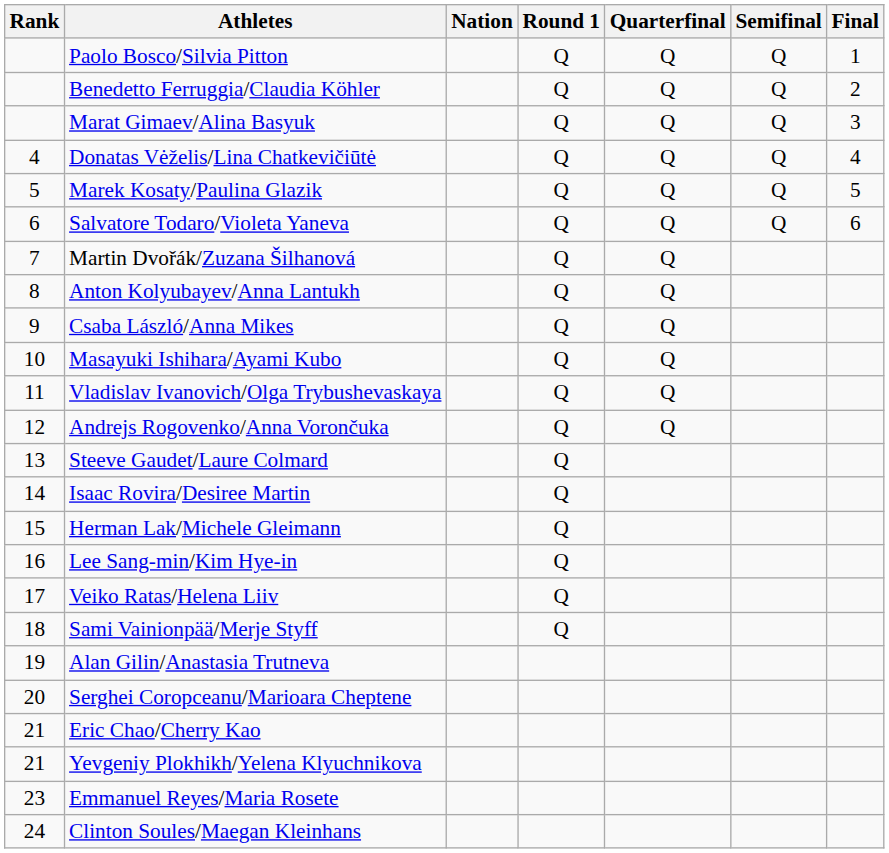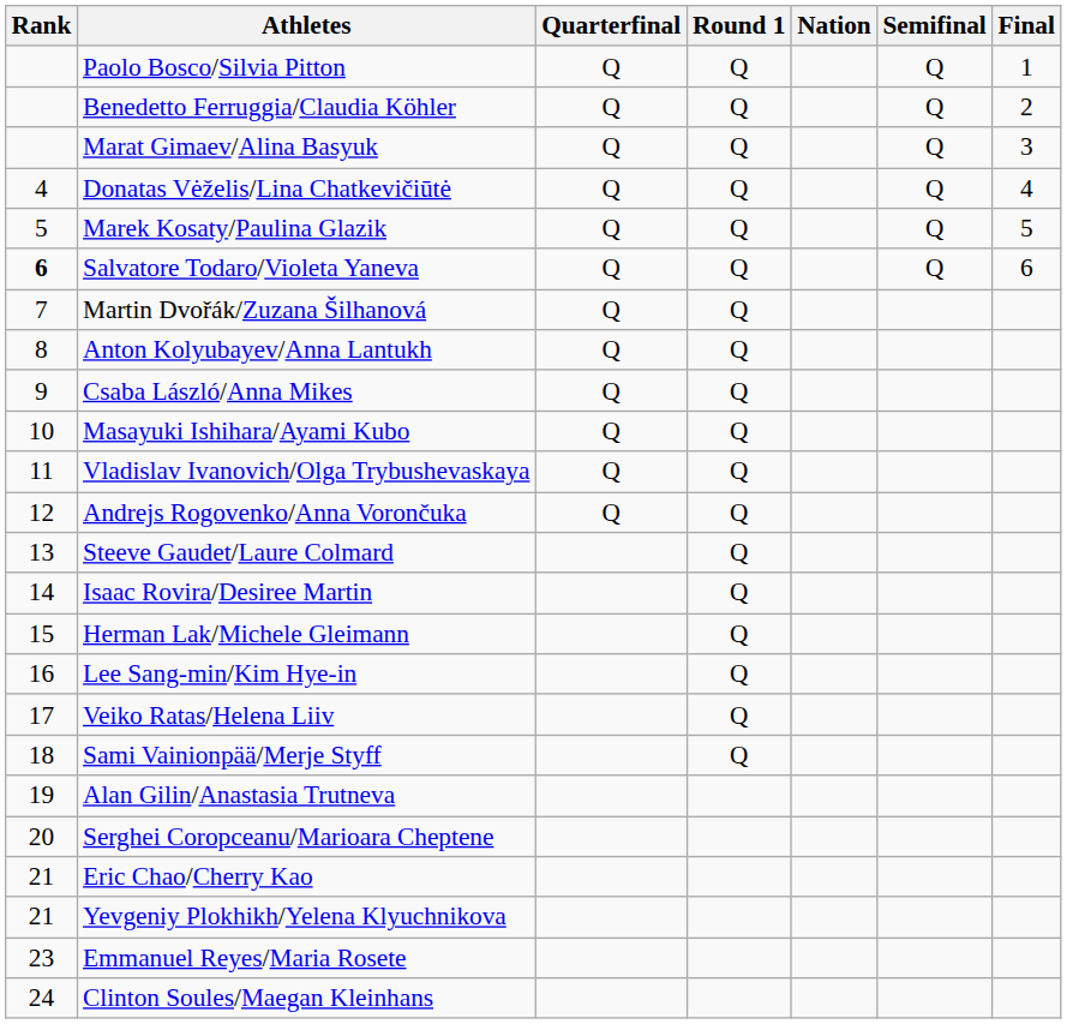columns swapped: Nation <-> Quarterfinal
Salvatore Todaro/Violeta Yaneva | Rank: normal -> bold
